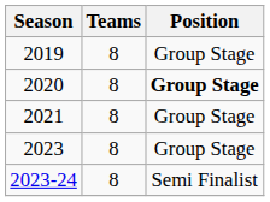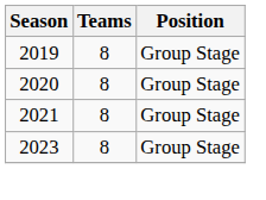2020 | Position: bold -> normal
- row: 2023-24 | 8 | Semi Finalist
